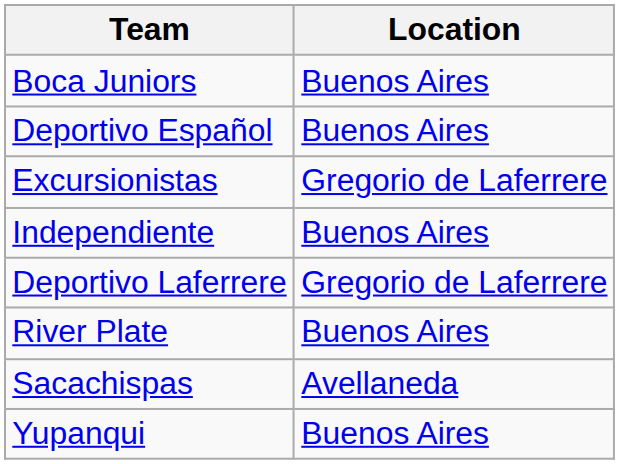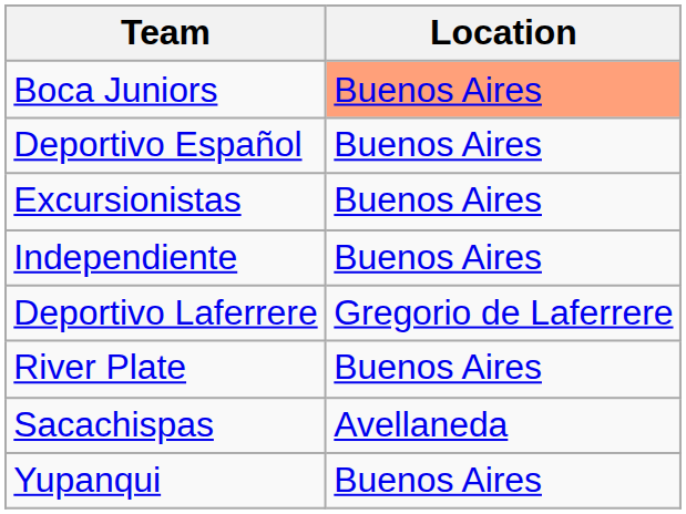Boca Juniors | Location: no background -> lightsalmon background
Excursionistas | Location: Gregorio de Laferrere -> Buenos Aires
